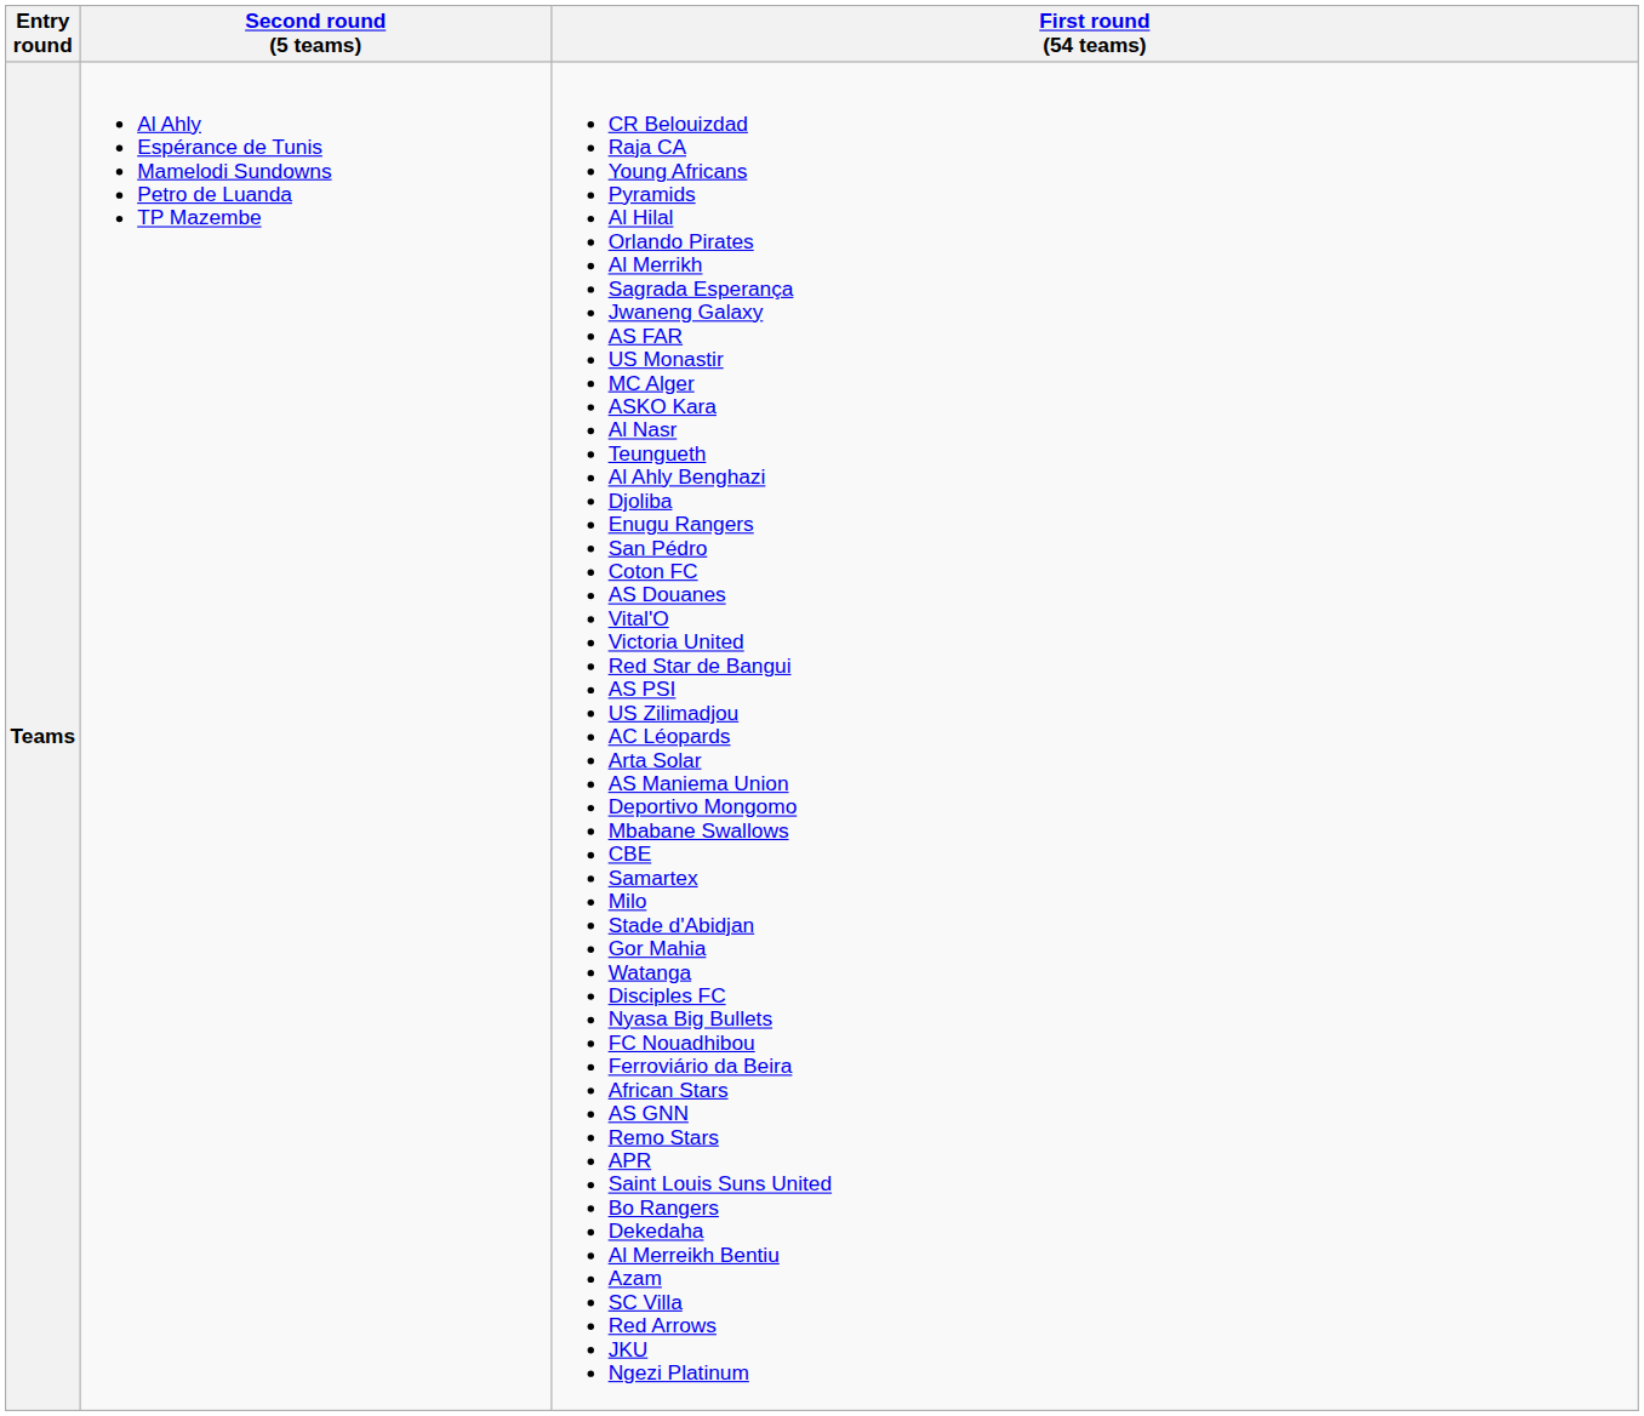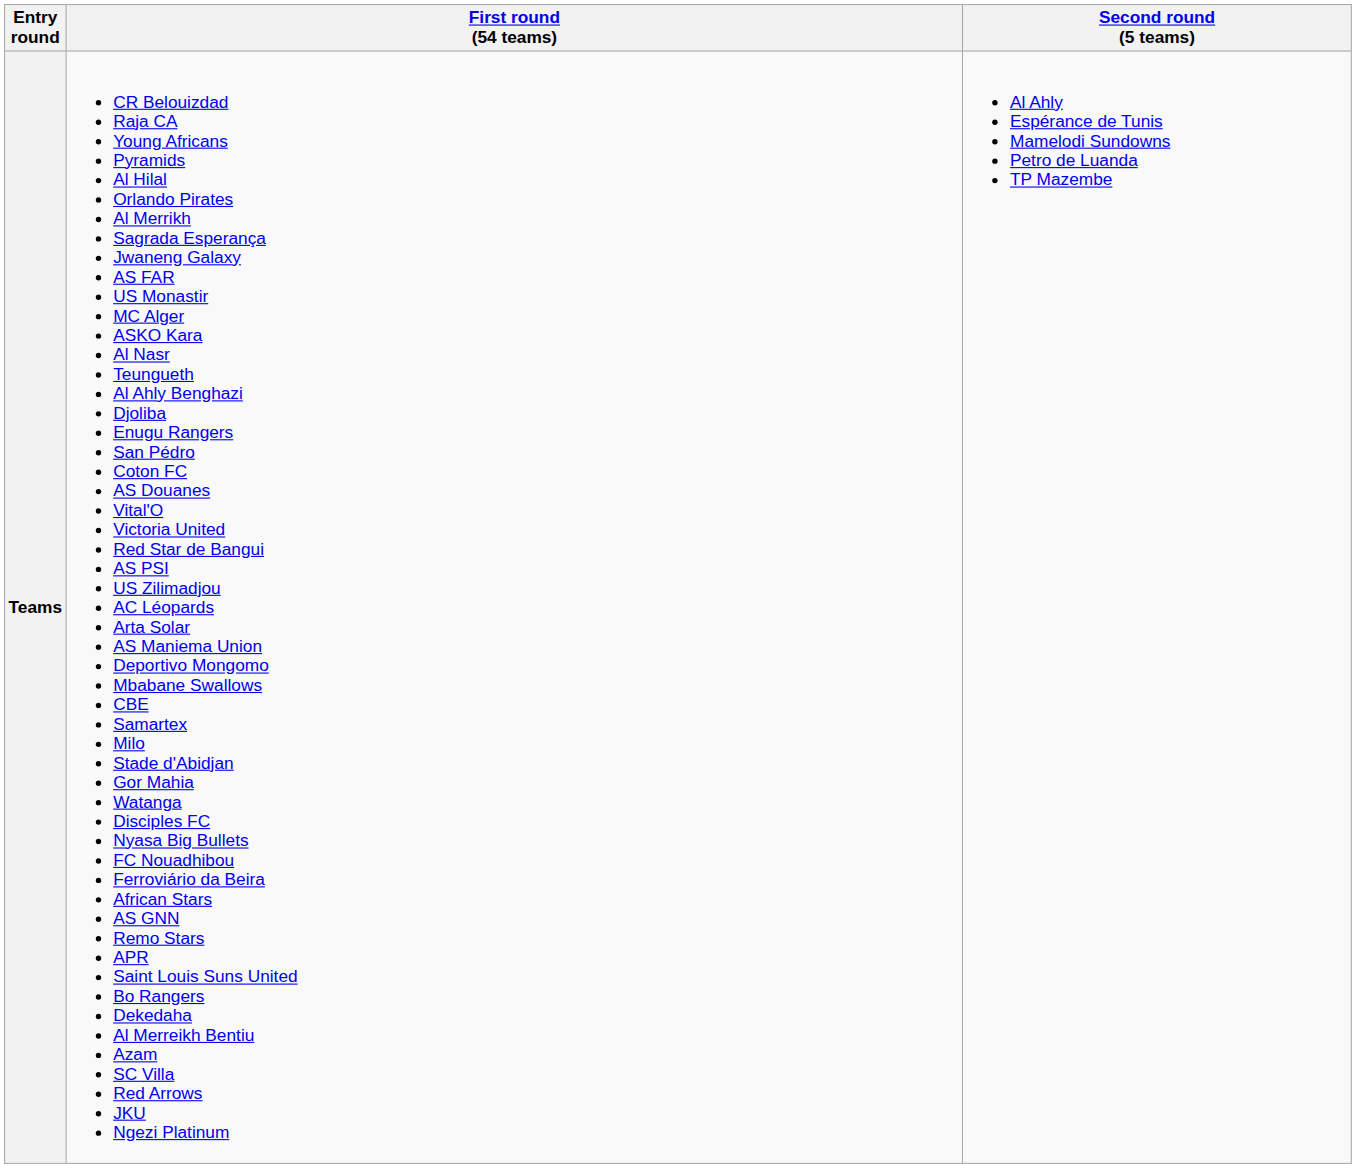columns swapped: Second round (5 teams) <-> First round (54 teams)
